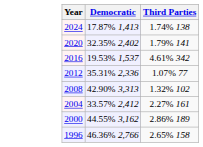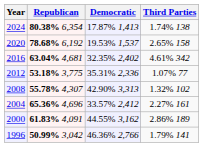+ column: Republican | 80.38% 6,354 | 78.68% 6,192 | 63.04% 4,681 | 53.18% 3,775 | 55.78% 4,307 | 65.36% 4,696 | 61.83% 4,091 | 50.99% 3,042
2020 | Democratic: 32.35% 2,402 -> 19.53% 1,537
2020 | Third Parties: 1.79% 141 -> 2.65% 158
2016 | Democratic: 19.53% 1,537 -> 32.35% 2,402
1996 | Third Parties: 2.65% 158 -> 1.79% 141
